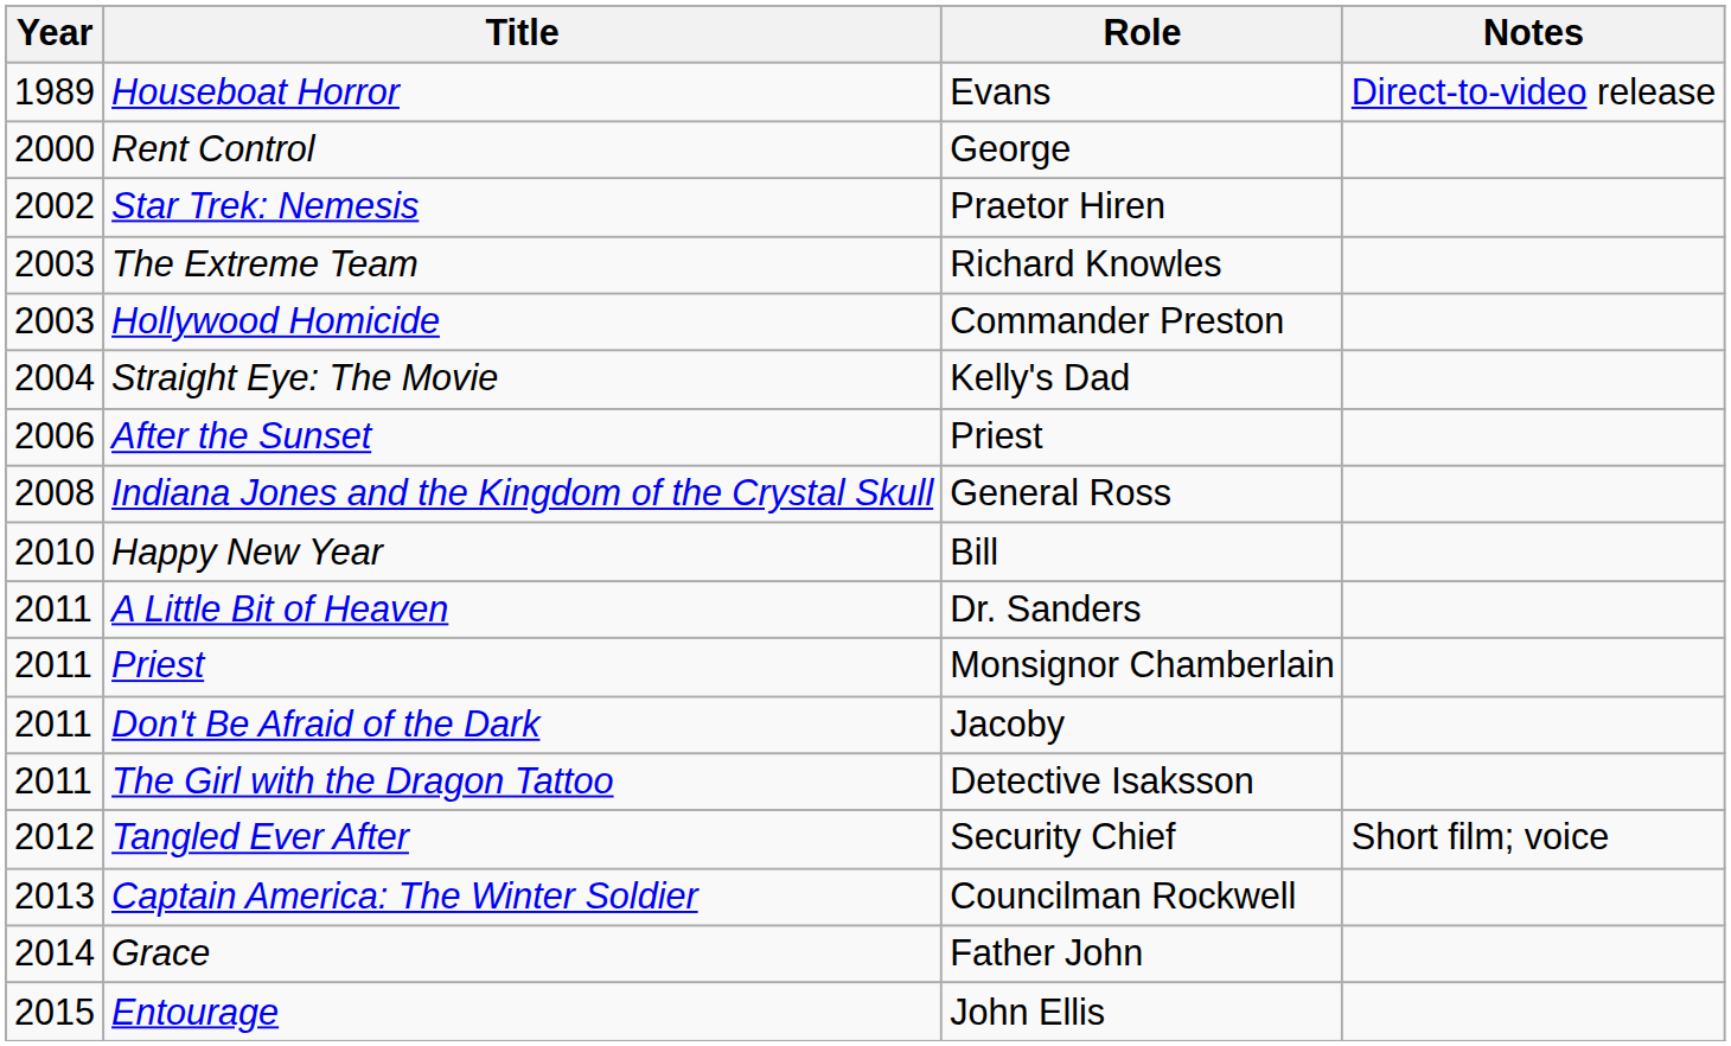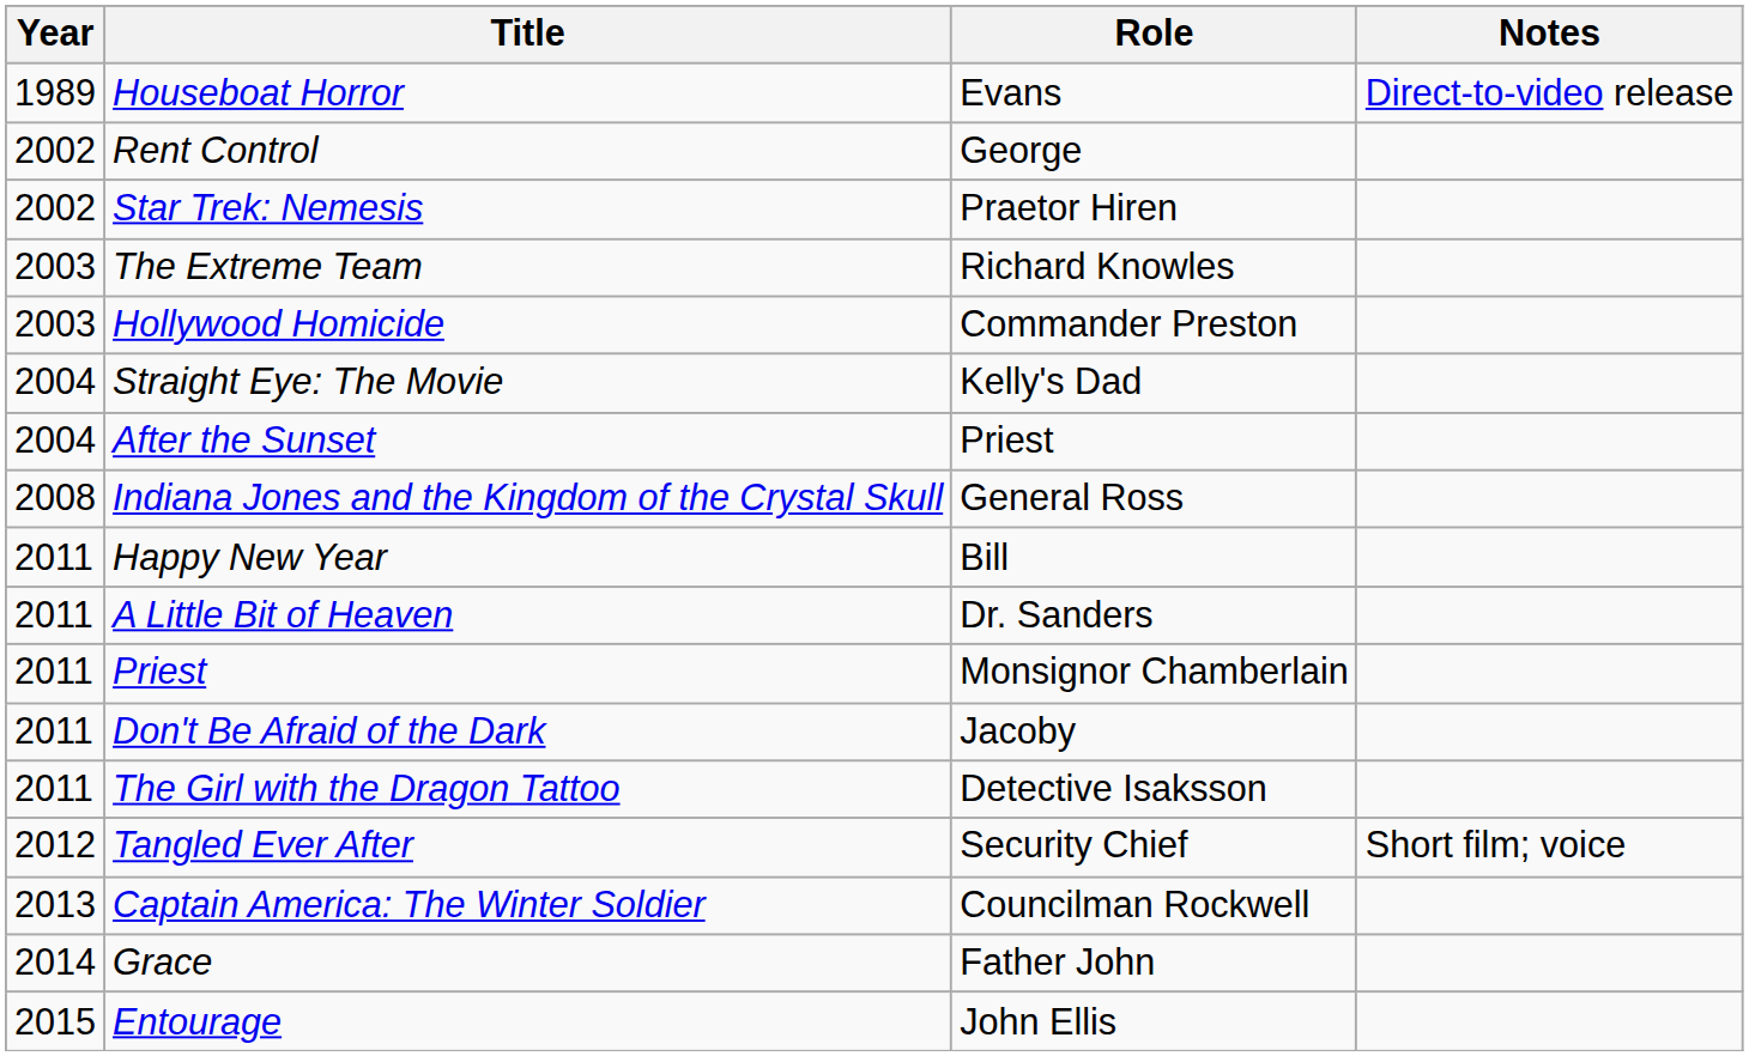Rent Control | Year: 2000 -> 2002
After the Sunset | Year: 2006 -> 2004
Happy New Year | Year: 2010 -> 2011
